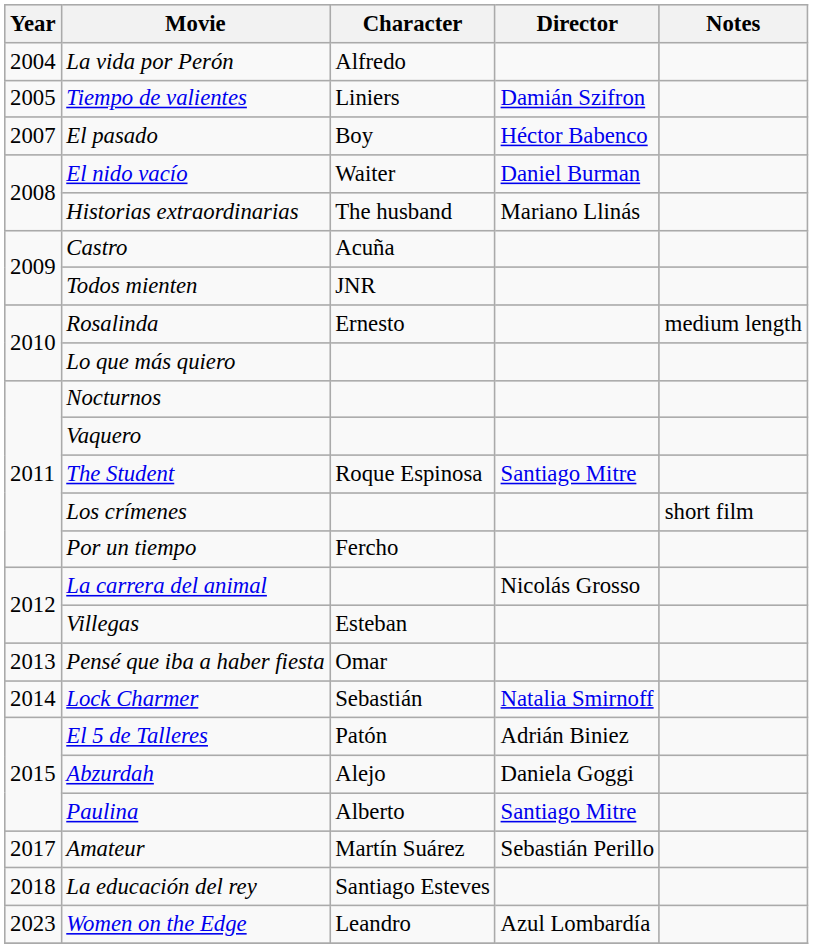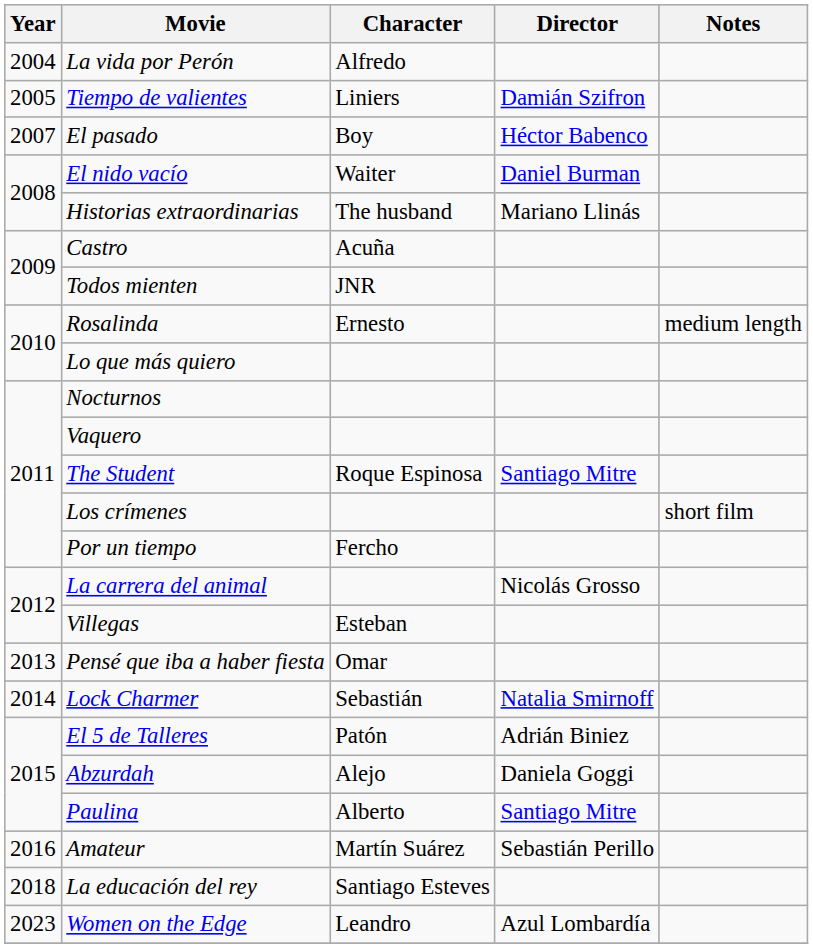Amateur | Year: 2017 -> 2016
